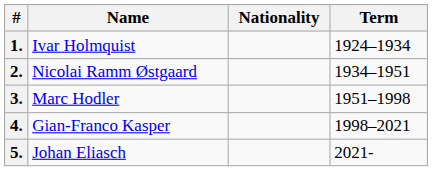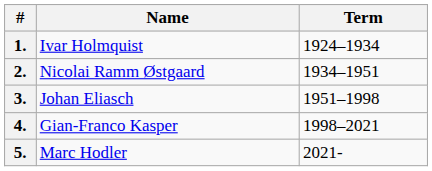- column: Nationality
3. | Name: Marc Hodler -> Johan Eliasch
5. | Name: Johan Eliasch -> Marc Hodler
